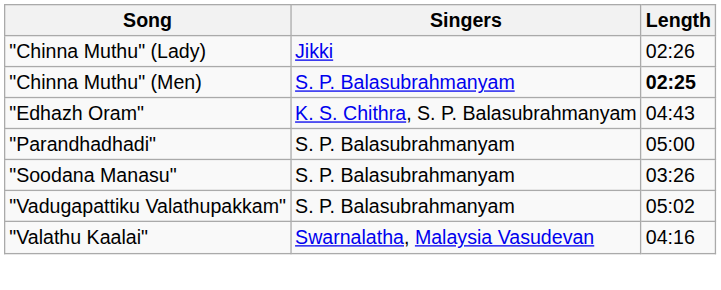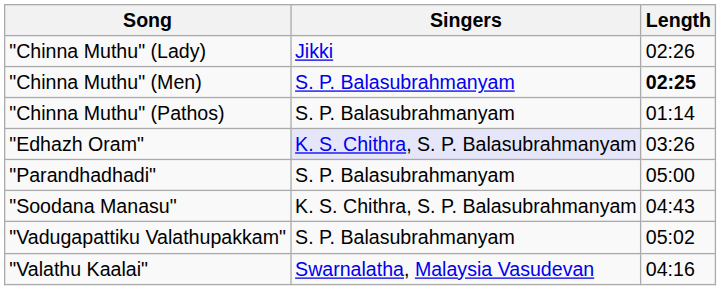+ row: "Chinna Muthu" (Pathos) | S. P. Balasubrahmanyam | 01:14
"Edhazh Oram" | Singers: no background -> lavender background
"Edhazh Oram" | Length: 04:43 -> 03:26
"Soodana Manasu" | Singers: S. P. Balasubrahmanyam -> K. S. Chithra, S. P. Balasubrahmanyam
"Soodana Manasu" | Length: 03:26 -> 04:43
